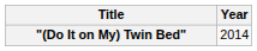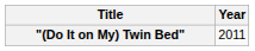"(Do It on My) Twin Bed" | Year: 2014 -> 2011
